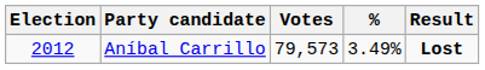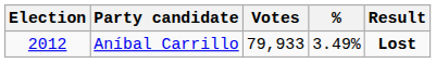Aníbal Carrillo | Votes: 79,573 -> 79,933
